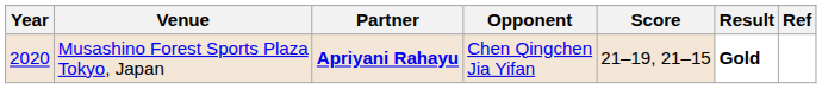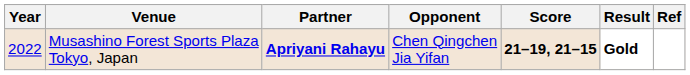Musashino Forest Sports Plaza Tokyo, Japan | Year: 2020 -> 2022
Musashino Forest Sports Plaza Tokyo, Japan | Score: normal -> bold
